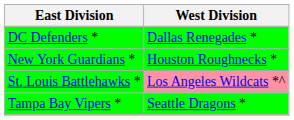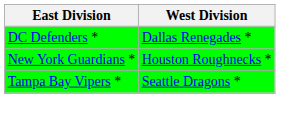- row: St. Louis Battlehawks * | Los Angeles Wildcats *^
